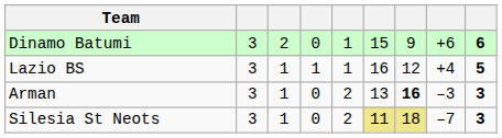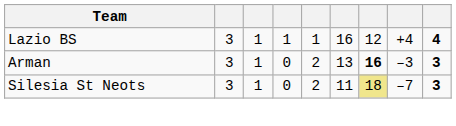- row: Dinamo Batumi | 3 | 2 | 0 | 1 | 15 | 9 | +6 | 6
Lazio BS | column 9: 5 -> 4
Silesia St Neots | column 6: khaki background -> no background
